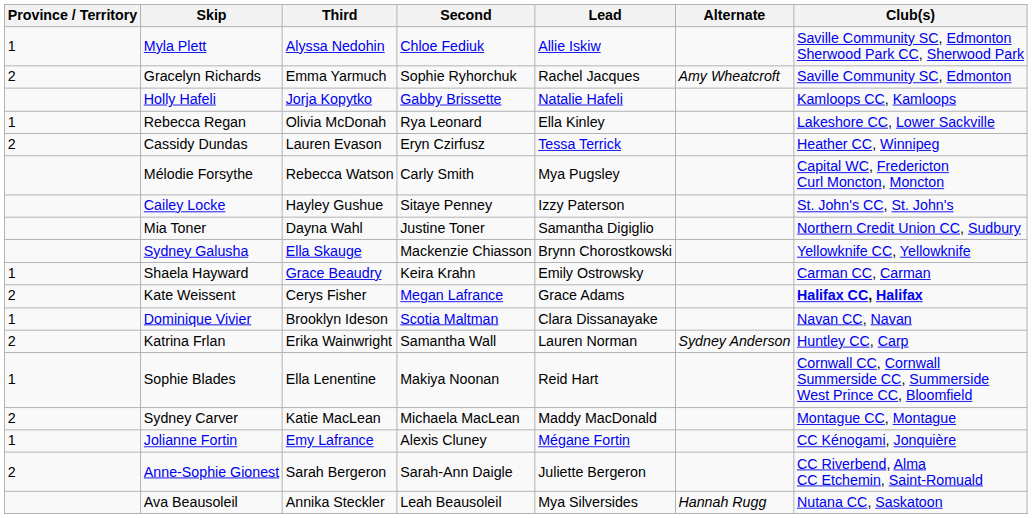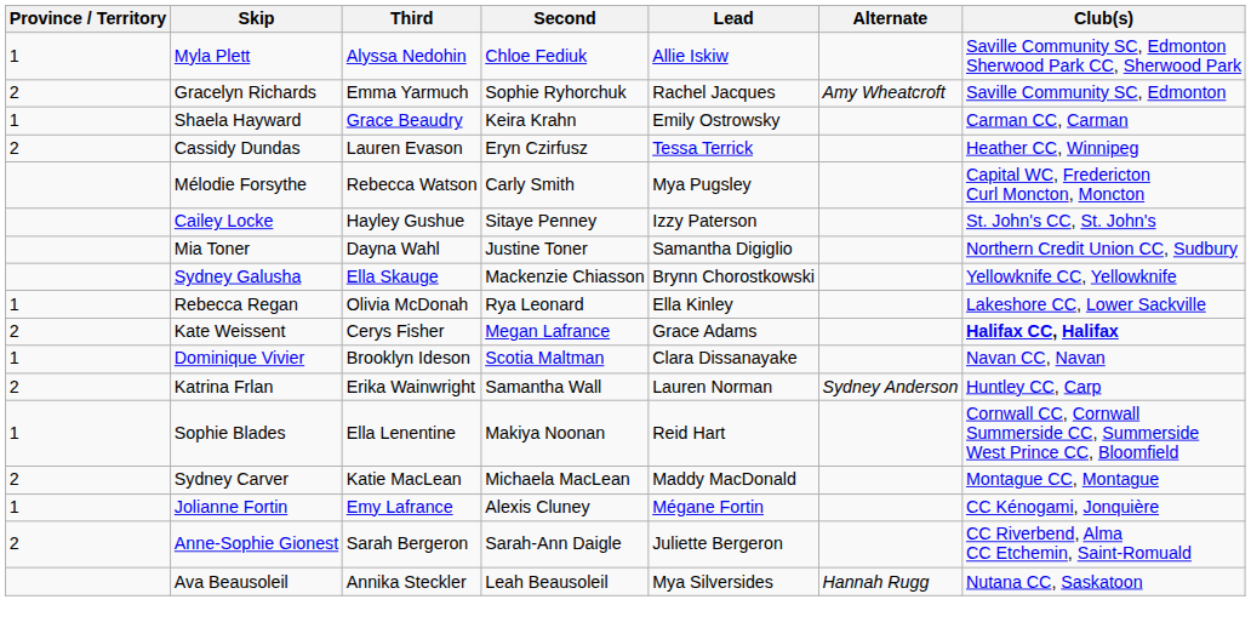- row: Holly Hafeli | Jorja Kopytko | Gabby Brissette | Natalie Hafeli | Kamloops CC, Kamloops
rows swapped: Shaela Hayward <-> Rebecca Regan
